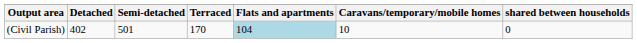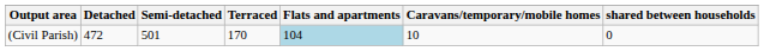(Civil Parish) | Detached: 402 -> 472
